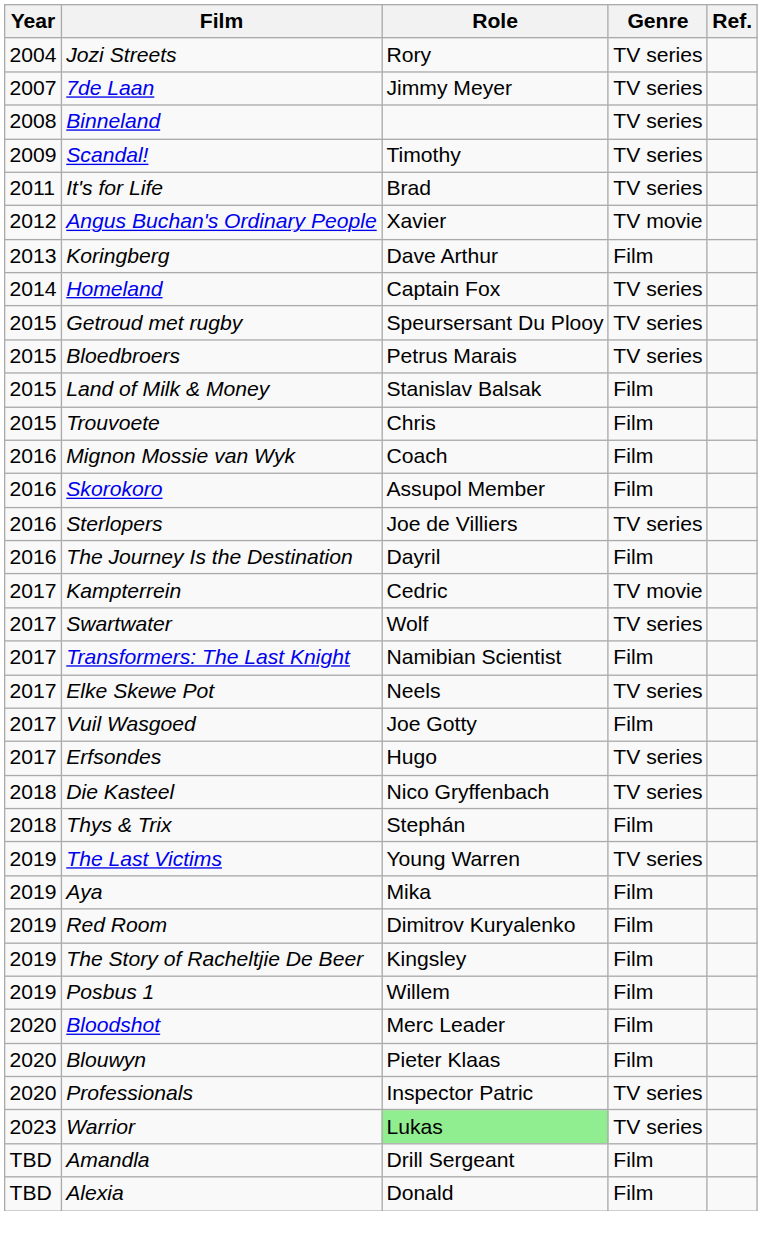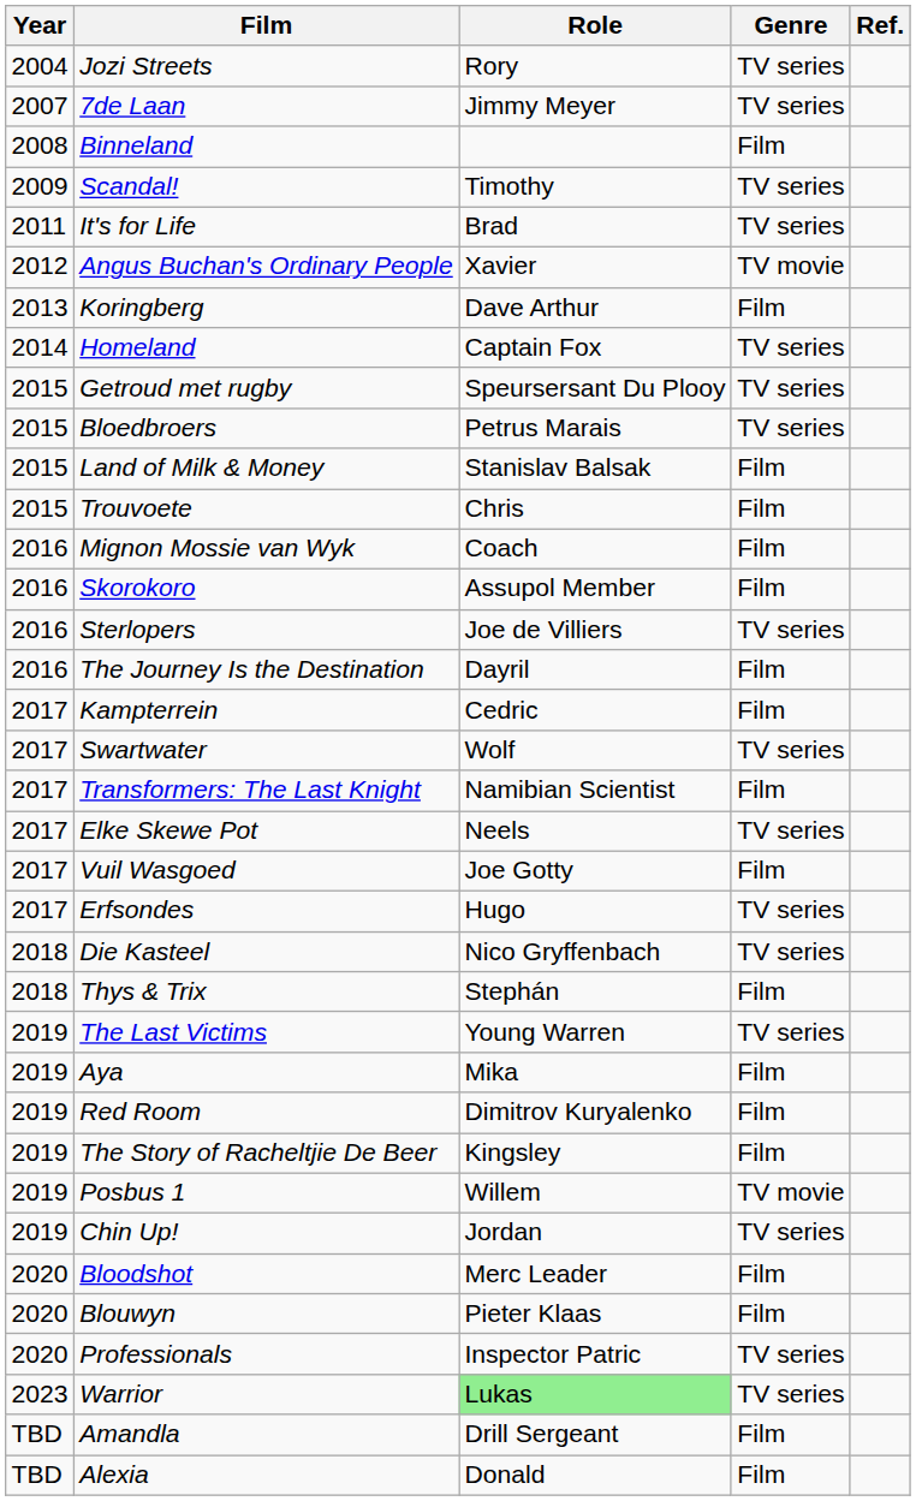Binneland | Genre: TV series -> Film
Kampterrein | Genre: TV movie -> Film
Posbus 1 | Genre: Film -> TV movie
+ row: 2019 | Chin Up! | Jordan | TV series
